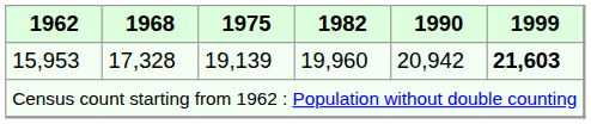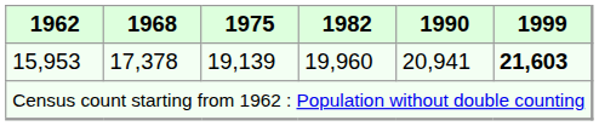15,953 | 1968: 17,328 -> 17,378
15,953 | 1990: 20,942 -> 20,941
